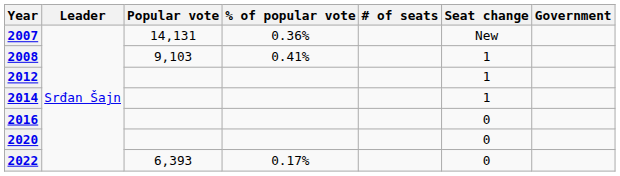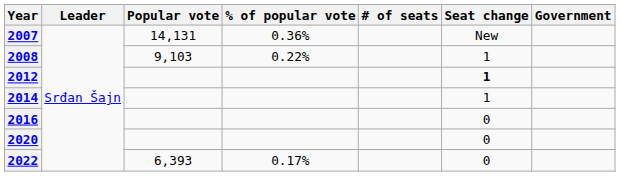2008 | % of popular vote: 0.41% -> 0.22%
2012 | Seat change: normal -> bold
